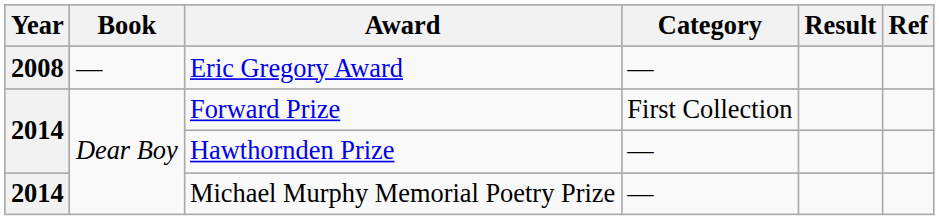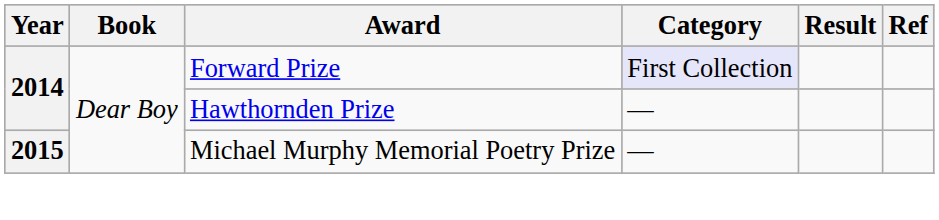- row: 2008 | — | Eric Gregory Award | —
Forward Prize | Category: no background -> lavender background
Michael Murphy Memorial Poetry Prize | Year: 2014 -> 2015
